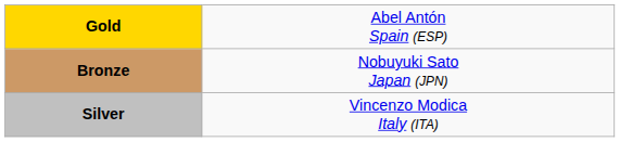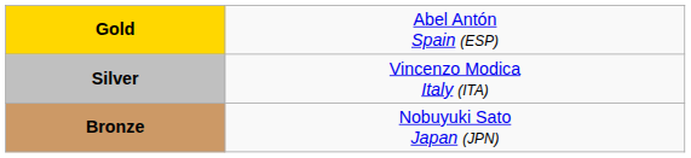rows swapped: Silver <-> Bronze
